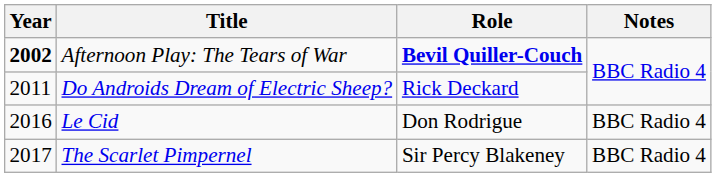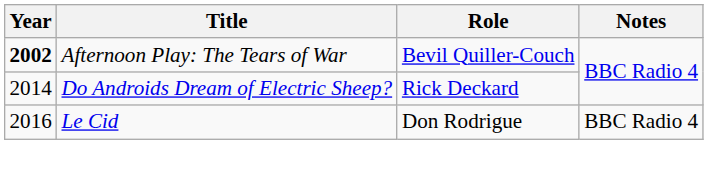Afternoon Play: The Tears of War | Role: bold -> normal
Do Androids Dream of Electric Sheep? | Year: 2011 -> 2014
- row: 2017 | The Scarlet Pimpernel | Sir Percy Blakeney | BBC Radio 4
